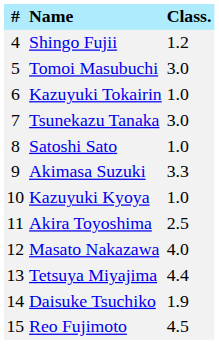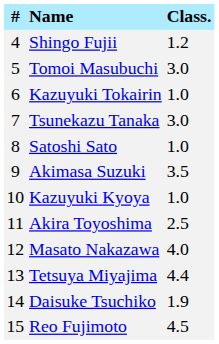Akimasa Suzuki | Class.: 3.3 -> 3.5
